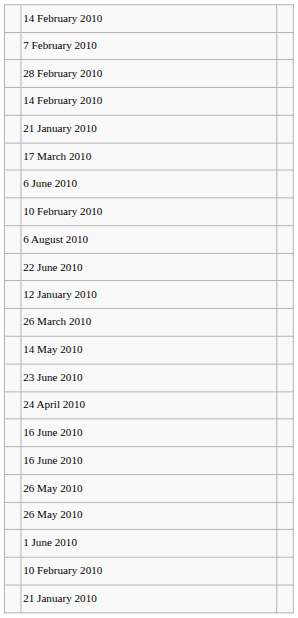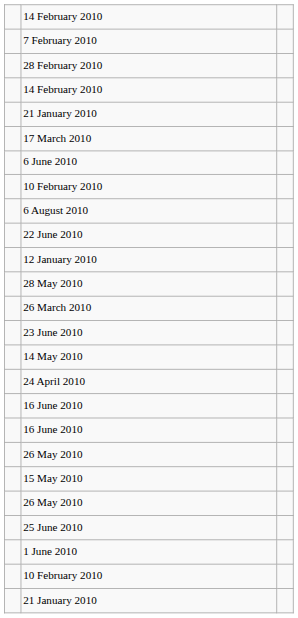+ row: 28 May 2010
rows swapped: 23 June 2010 <-> 14 May 2010
+ row: 15 May 2010
+ row: 25 June 2010
